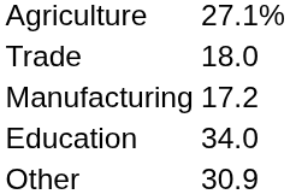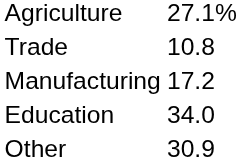Trade | column 2: 18.0 -> 10.8
